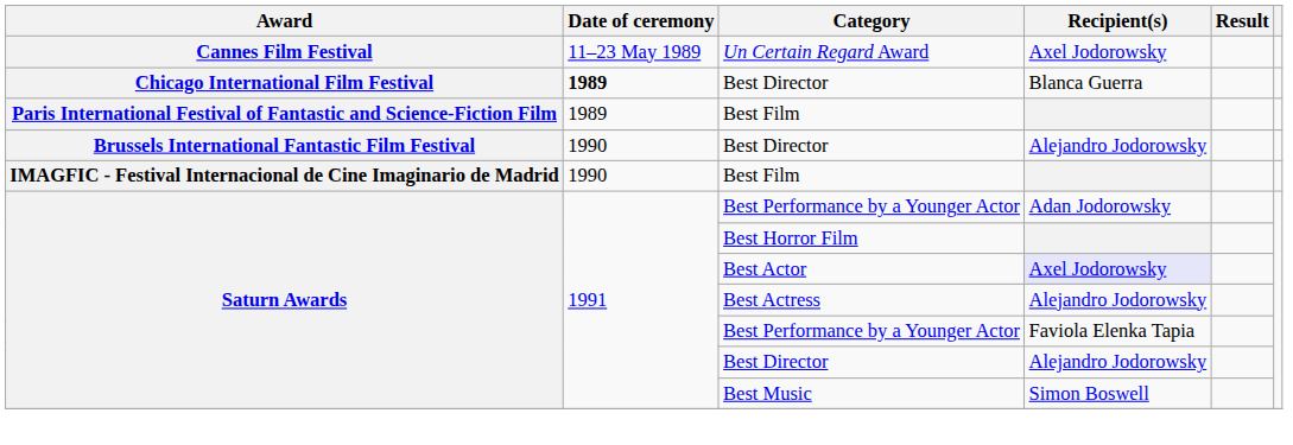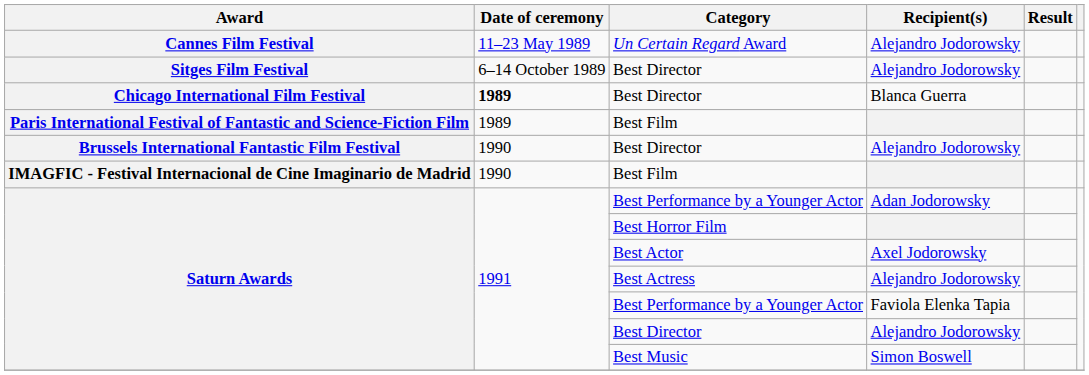Un Certain Regard Award | Recipient(s): Axel Jodorowsky -> Alejandro Jodorowsky
+ row: Sitges Film Festival | 6–14 October 1989 | Best Director | Alejandro Jodorowsky
Best Actor | Recipient(s): lavender background -> no background
